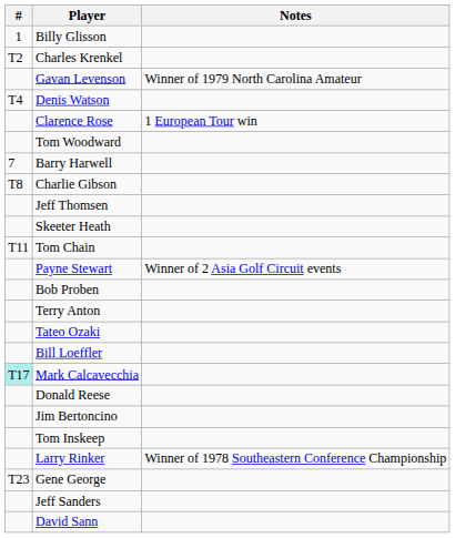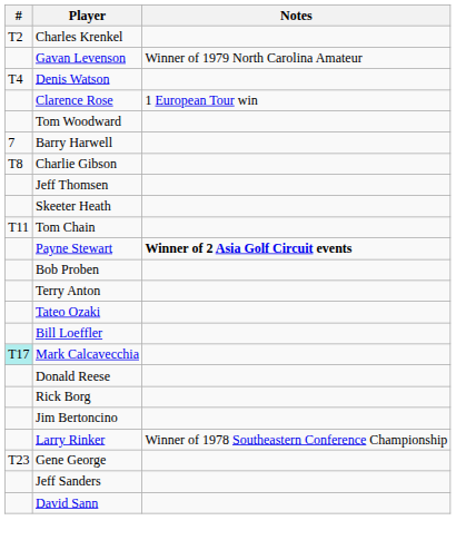- row: 1 | Billy Glisson
Payne Stewart | Notes: normal -> bold
+ row: Rick Borg
- row: Tom Inskeep
